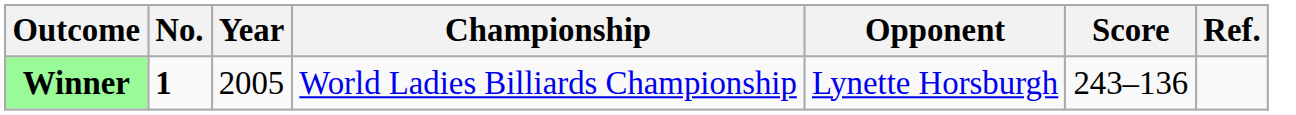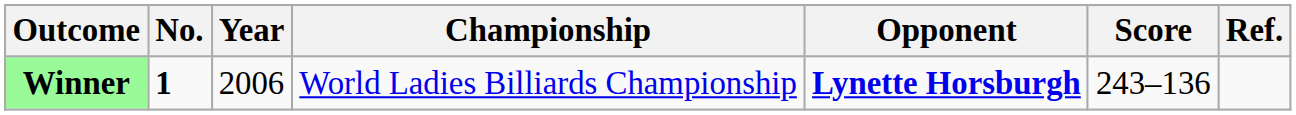Winner | Year: 2005 -> 2006
Winner | Opponent: normal -> bold
